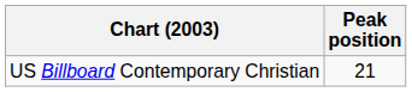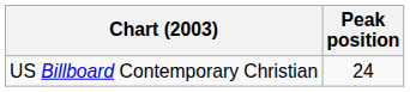US Billboard Contemporary Christian | Peak position: 21 -> 24
